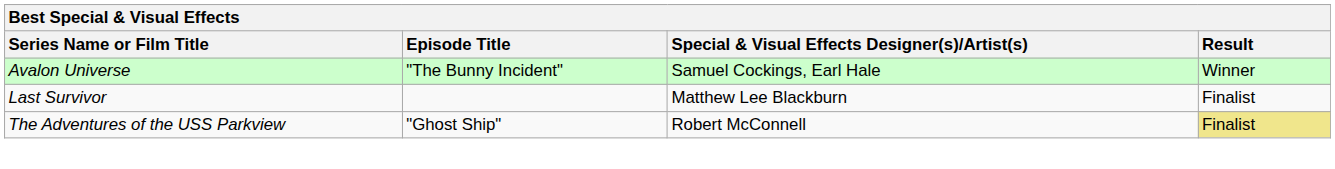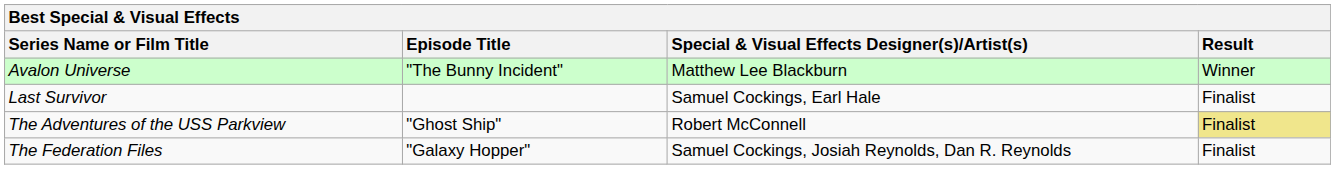Avalon Universe | Special & Visual Effects Designer(s)/Artist(s): Samuel Cockings, Earl Hale -> Matthew Lee Blackburn
Last Survivor | Special & Visual Effects Designer(s)/Artist(s): Matthew Lee Blackburn -> Samuel Cockings, Earl Hale
+ row: The Federation Files | "Galaxy Hopper" | Samuel Cockings, Josiah Reynolds, Dan R. Reynolds | Finalist
